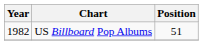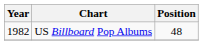US Billboard Pop Albums | Position: 51 -> 48
